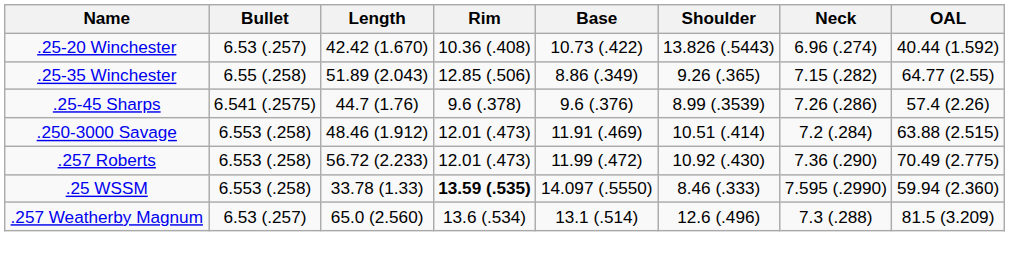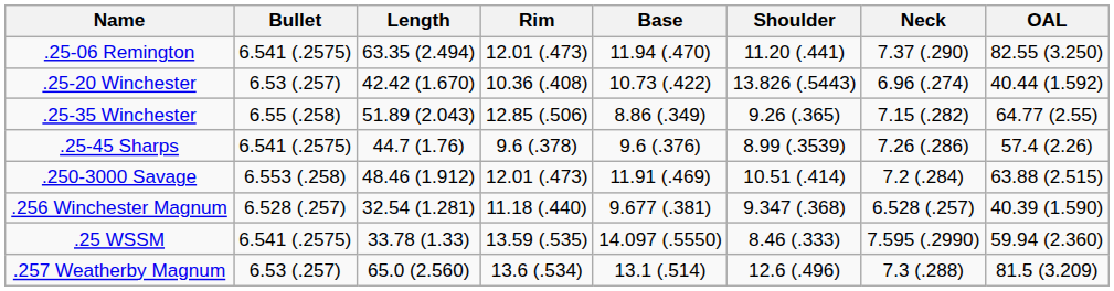+ row: .25-06 Remington | 6.541 (.2575) | 63.35 (2.494) | 12.01 (.473) | 11.94 (.470) | 11.20 (.441) | 7.37 (.290) | 82.55 (3.250)
+ row: .256 Winchester Magnum | 6.528 (.257) | 32.54 (1.281) | 11.18 (.440) | 9.677 (.381) | 9.347 (.368) | 6.528 (.257) | 40.39 (1.590)
- row: .257 Roberts | 6.553 (.258) | 56.72 (2.233) | 12.01 (.473) | 11.99 (.472) | 10.92 (.430) | 7.36 (.290) | 70.49 (2.775)
.25 WSSM | Bullet: 6.553 (.258) -> 6.541 (.2575)
.25 WSSM | Rim: bold -> normal
